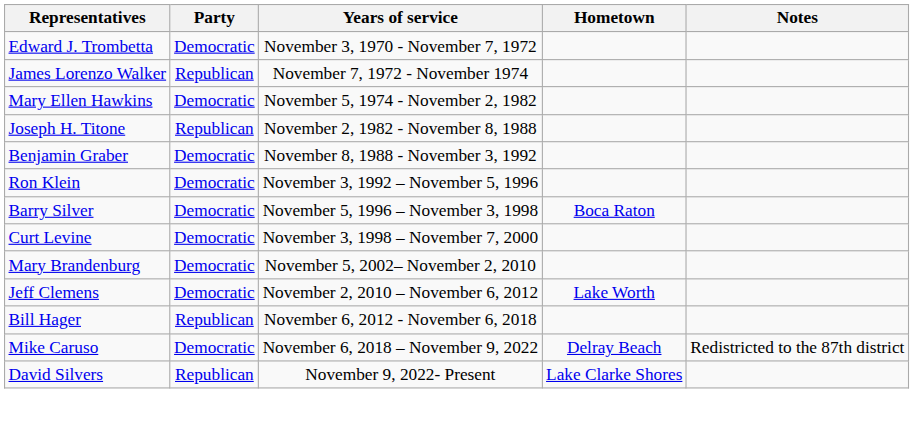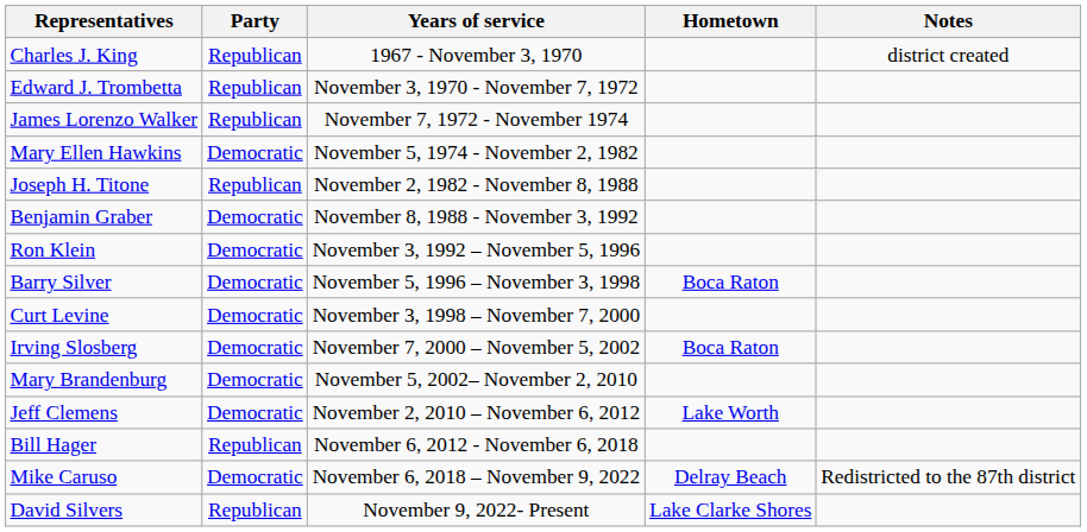+ row: Charles J. King | Republican | 1967 - November 3, 1970 | district created
Edward J. Trombetta | Party: Democratic -> Republican
+ row: Irving Slosberg | Democratic | November 7, 2000 – November 5, 2002 | Boca Raton
